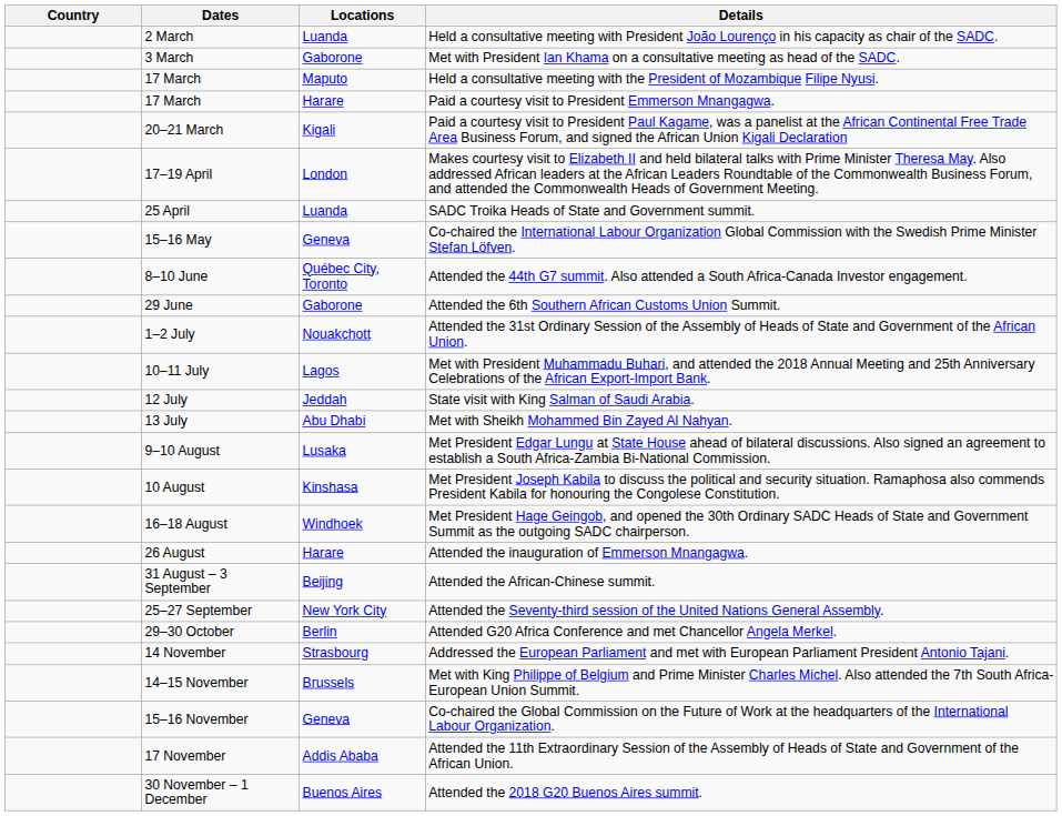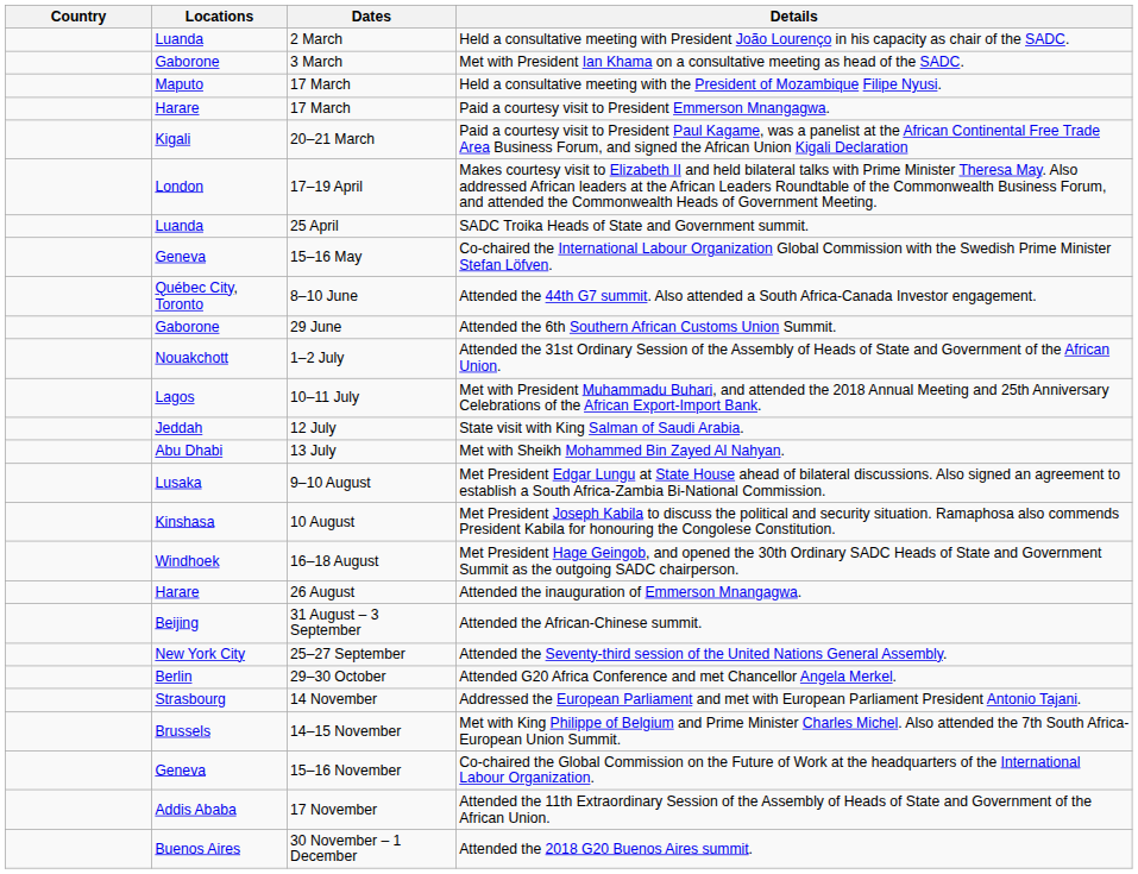columns swapped: Locations <-> Dates
